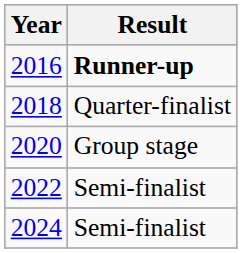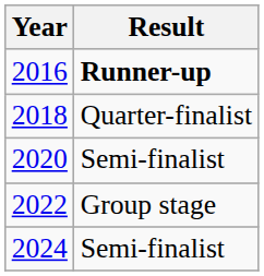2020 | Result: Group stage -> Semi-finalist
2022 | Result: Semi-finalist -> Group stage
